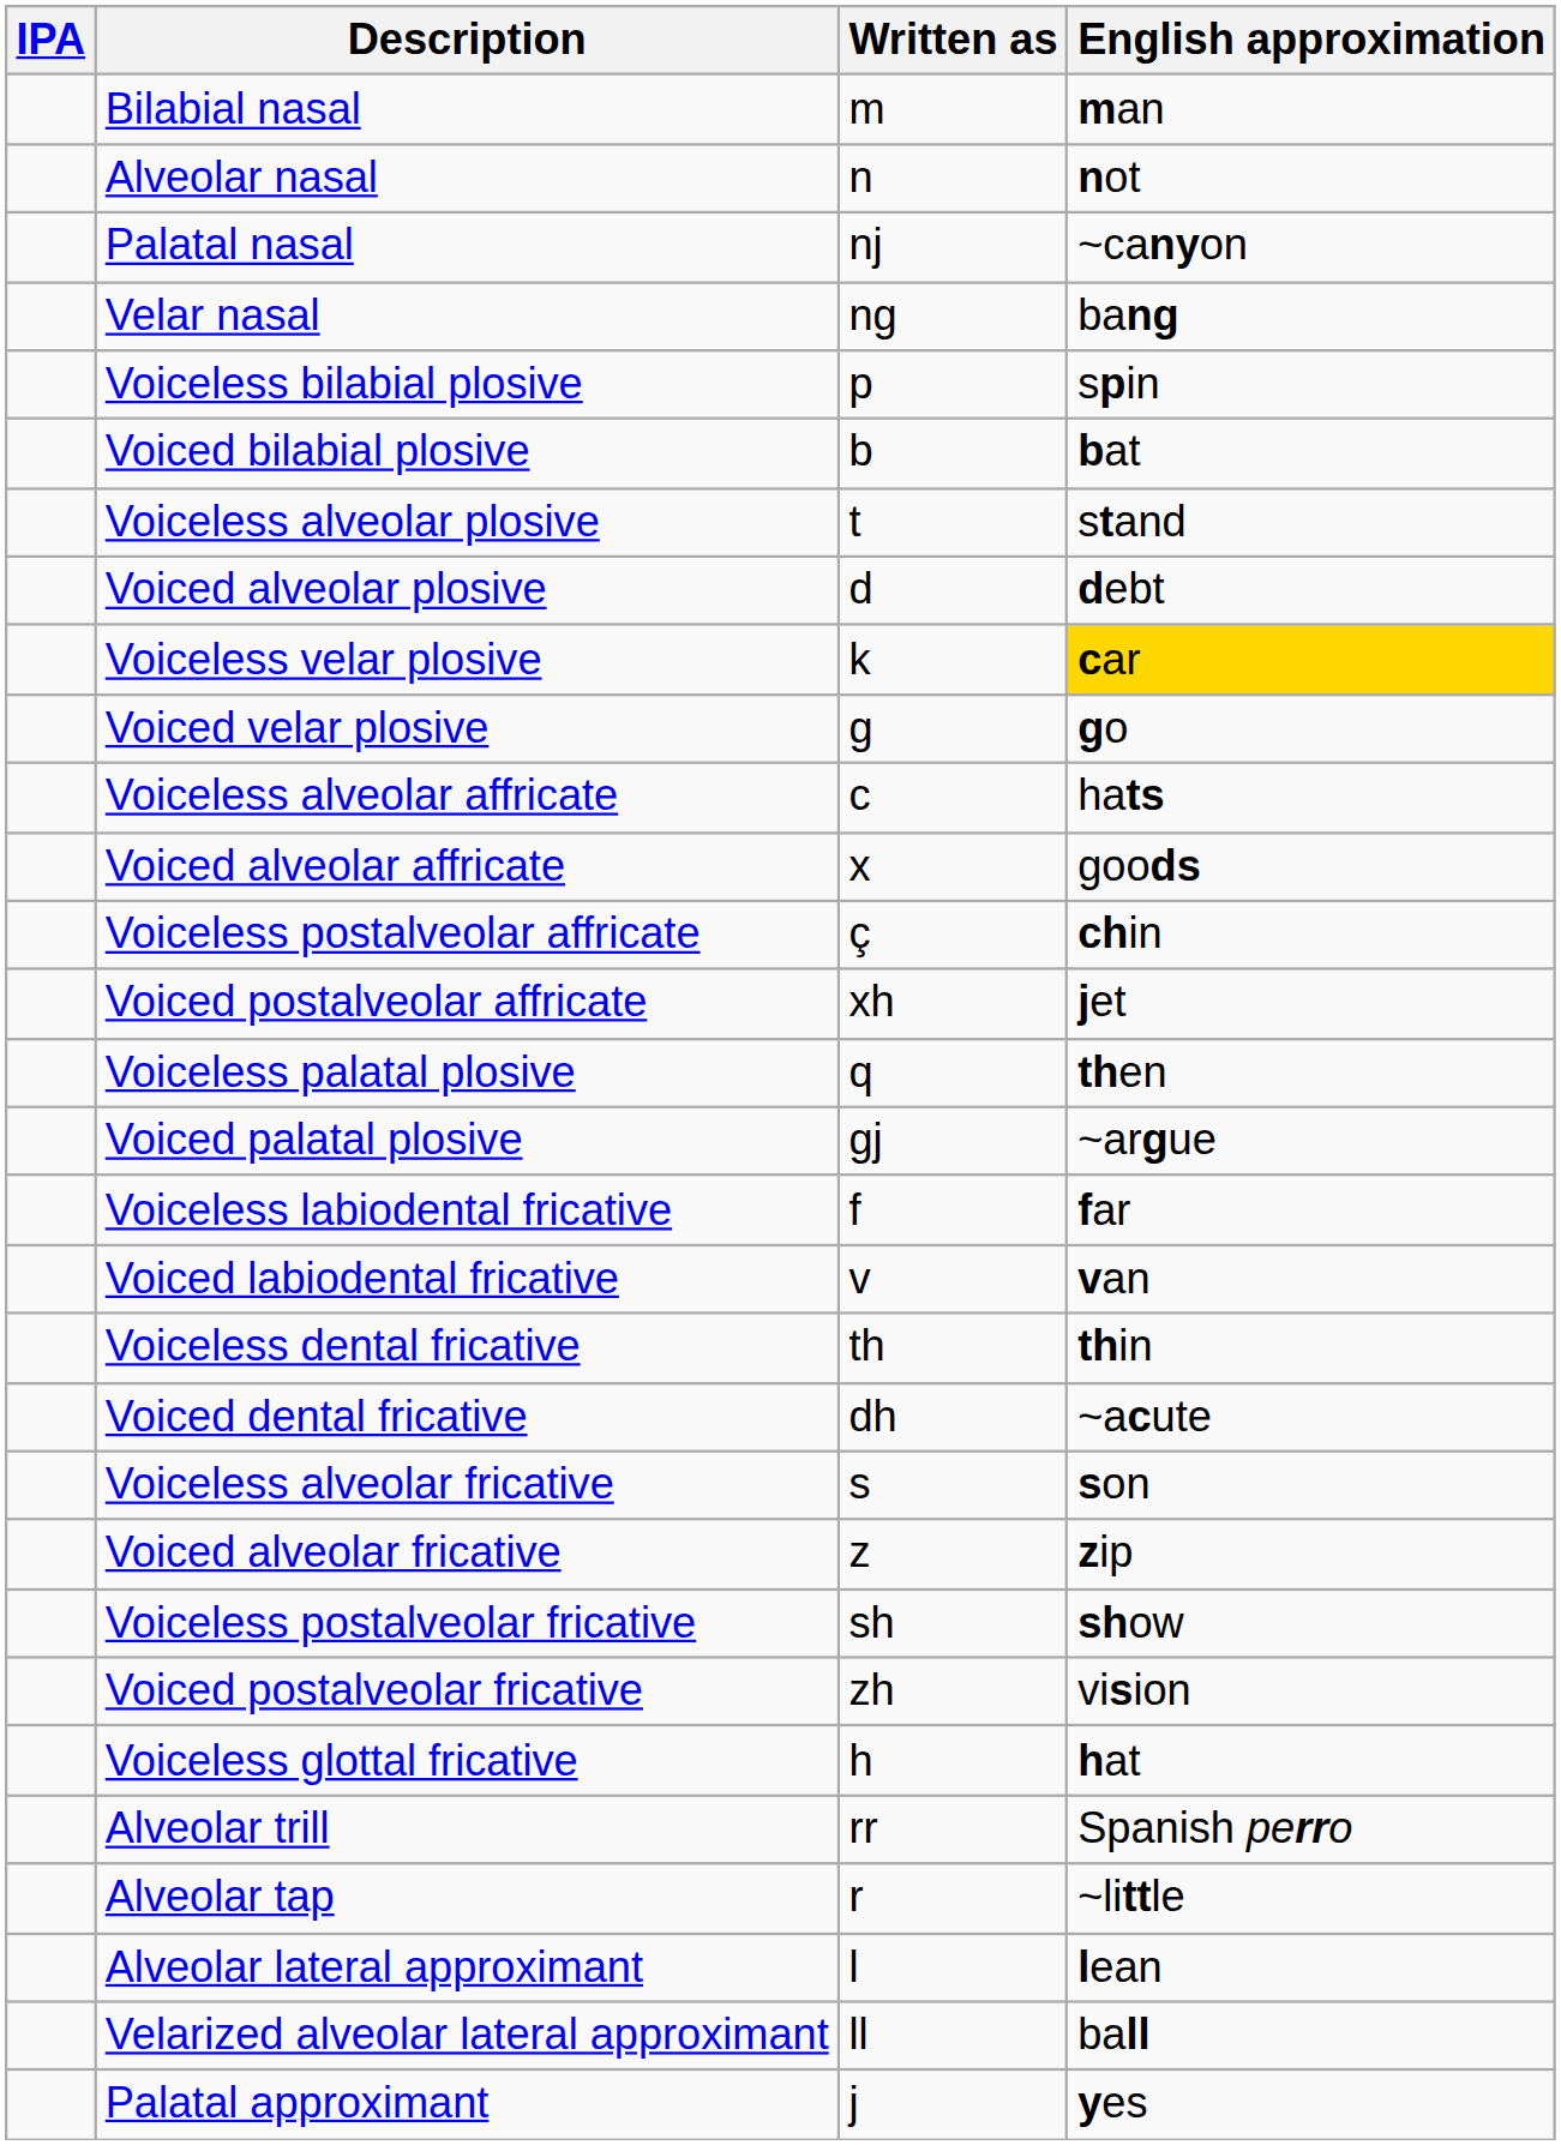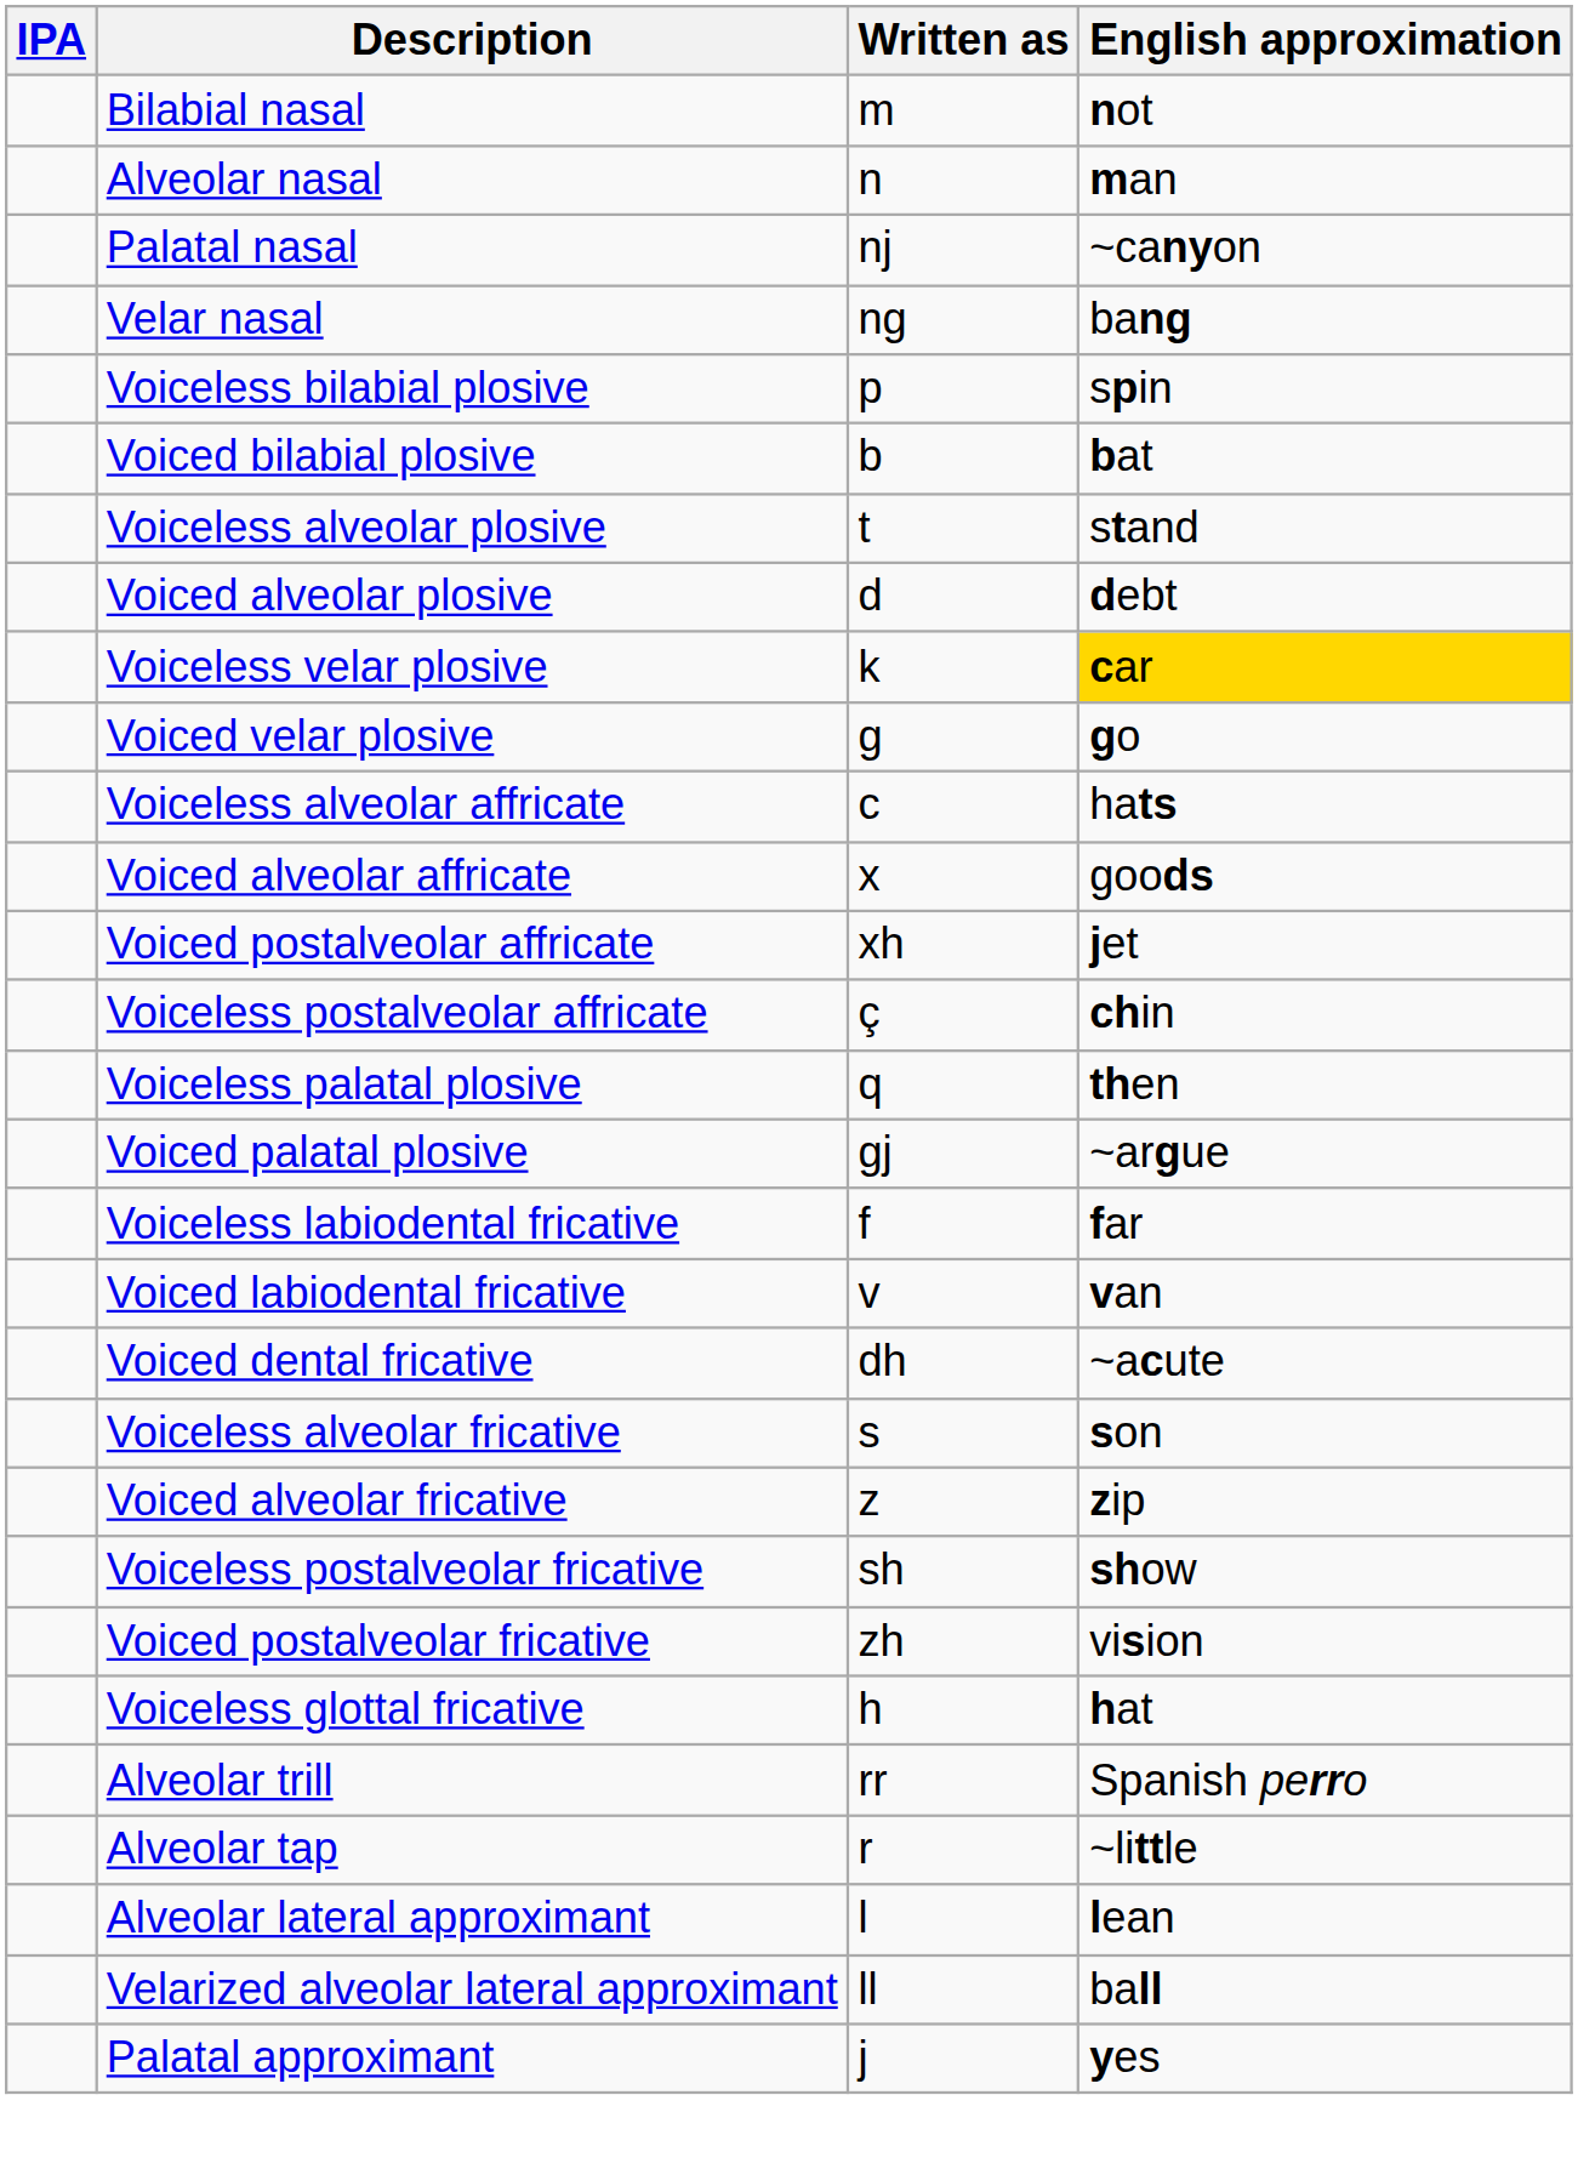Bilabial nasal | English approximation: man -> not
Alveolar nasal | English approximation: not -> man
rows swapped: Voiceless postalveolar affricate <-> Voiced postalveolar affricate
- row: Voiceless dental fricative | th | thin
